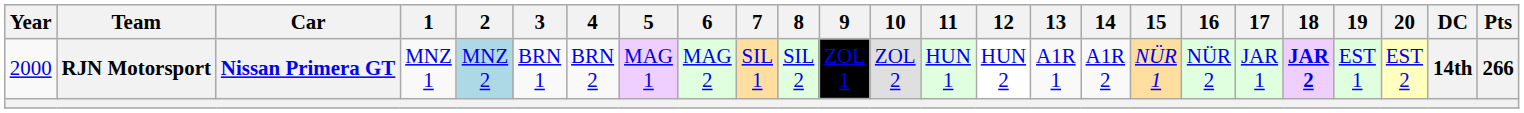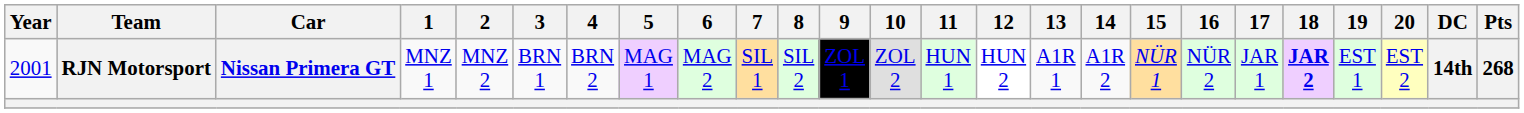RJN Motorsport | Year: 2000 -> 2001
RJN Motorsport | 2: lightblue background -> no background
RJN Motorsport | Pts: 266 -> 268
